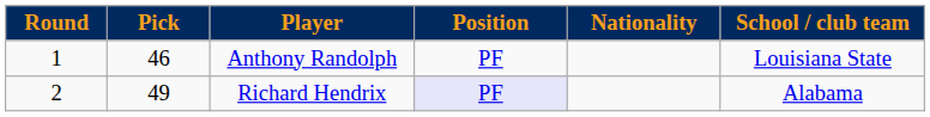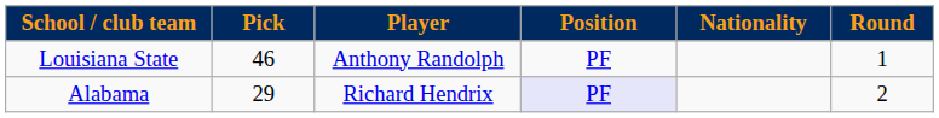columns swapped: Round <-> School / club team
Richard Hendrix | Pick: 49 -> 29
